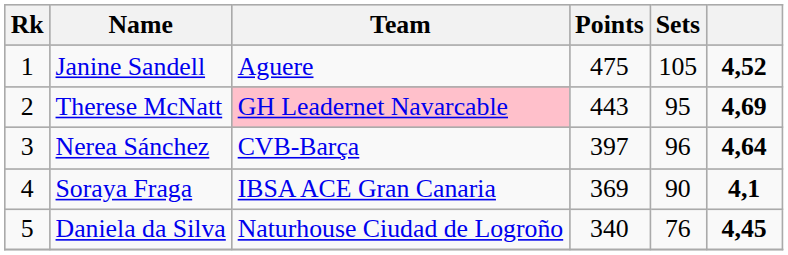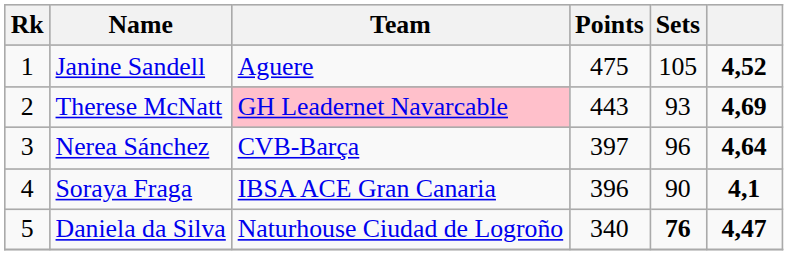Therese McNatt | Sets: 95 -> 93
Soraya Fraga | Points: 369 -> 396
Daniela da Silva | Sets: normal -> bold
Daniela da Silva | column 6: 4,45 -> 4,47
